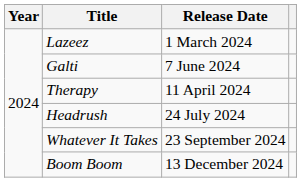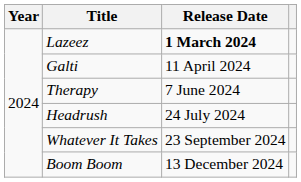Lazeez | Release Date: normal -> bold
Galti | Release Date: 7 June 2024 -> 11 April 2024
Therapy | Release Date: 11 April 2024 -> 7 June 2024
